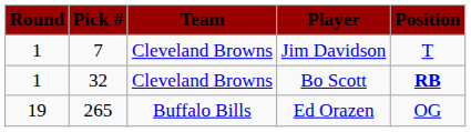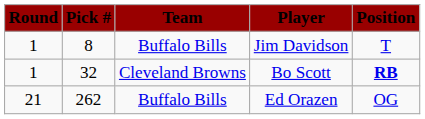Jim Davidson | Pick #: 7 -> 8
Jim Davidson | Team: Cleveland Browns -> Buffalo Bills
Ed Orazen | Round: 19 -> 21
Ed Orazen | Pick #: 265 -> 262
